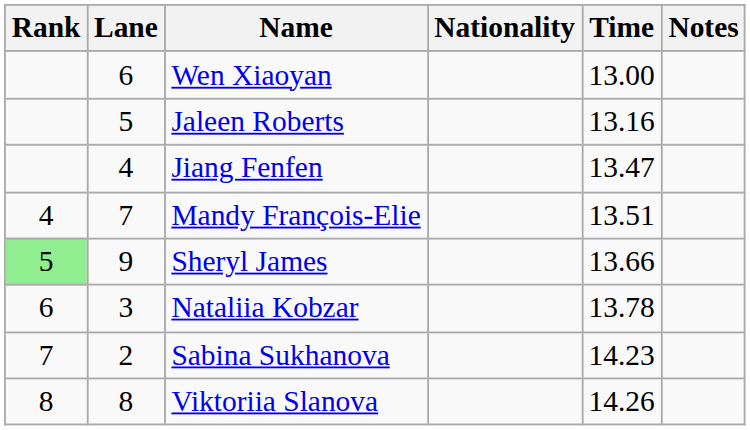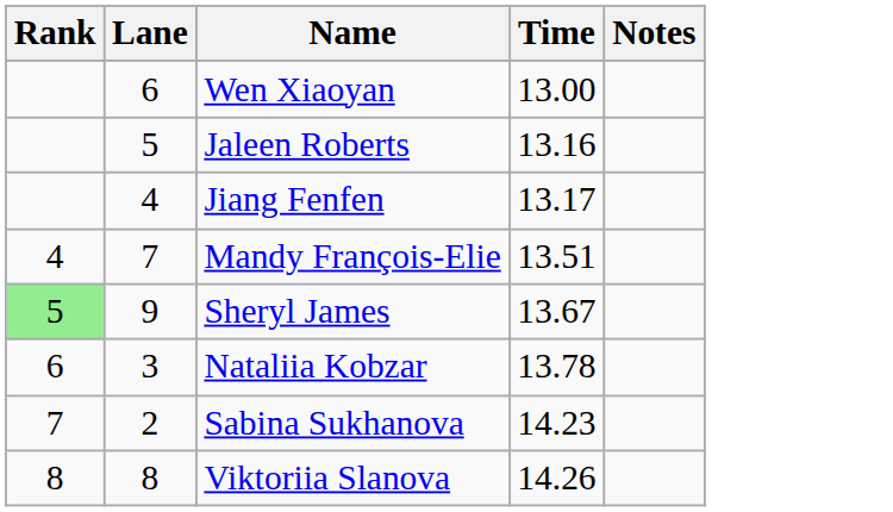- column: Nationality
Jiang Fenfen | Time: 13.47 -> 13.17
Sheryl James | Time: 13.66 -> 13.67
